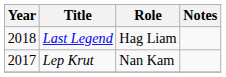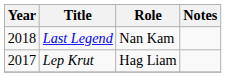Last Legend | Role: Hag Liam -> Nan Kam
Lep Krut | Role: Nan Kam -> Hag Liam
